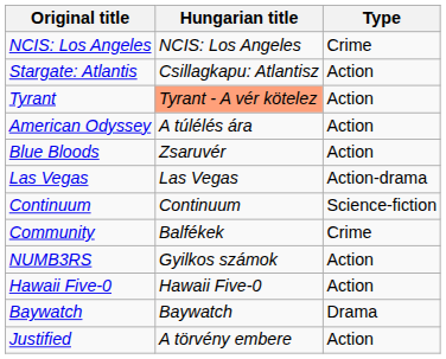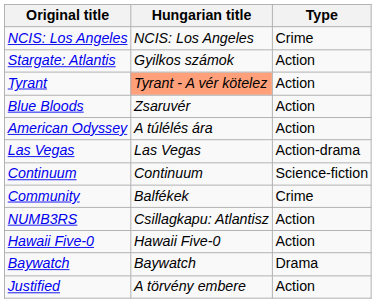Stargate: Atlantis | Hungarian title: Csillagkapu: Atlantisz -> Gyilkos számok
rows swapped: American Odyssey <-> Blue Bloods
NUMB3RS | Hungarian title: Gyilkos számok -> Csillagkapu: Atlantisz
